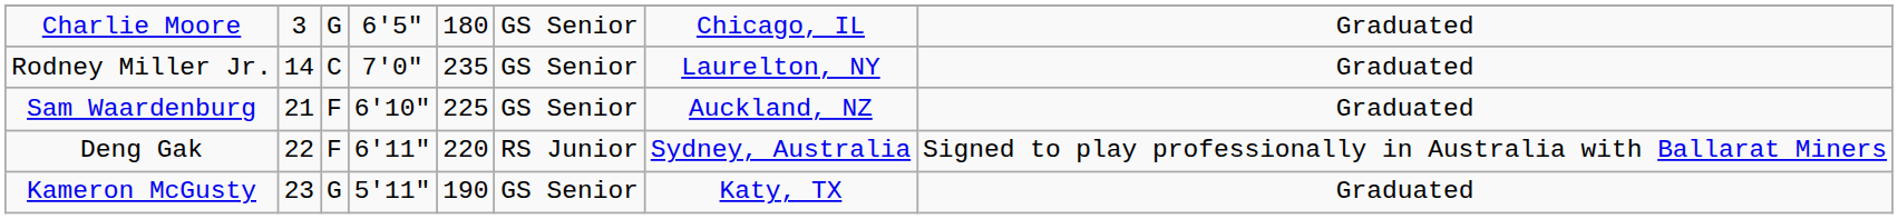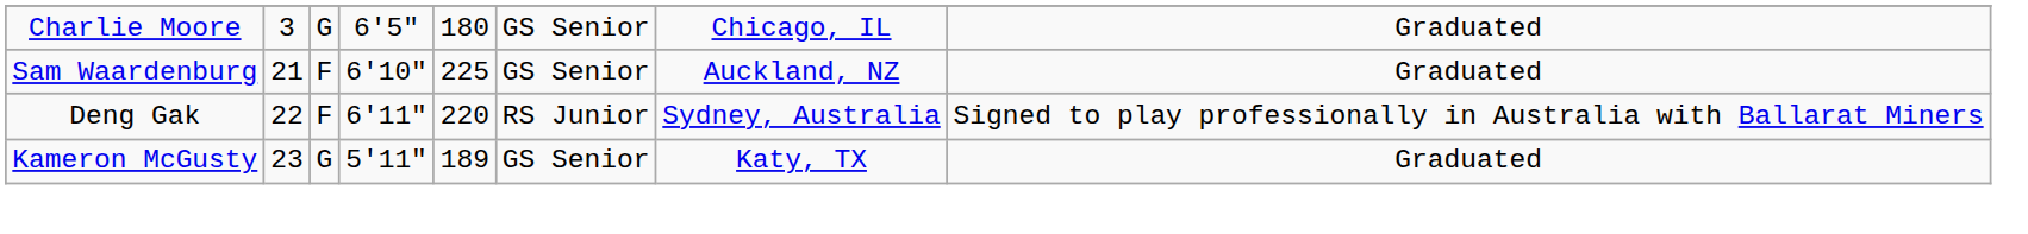- row: Rodney Miller Jr. | 14 | C | 7'0" | 235 | GS Senior | Laurelton, NY | Graduated
Kameron McGusty | column 5: 190 -> 189
